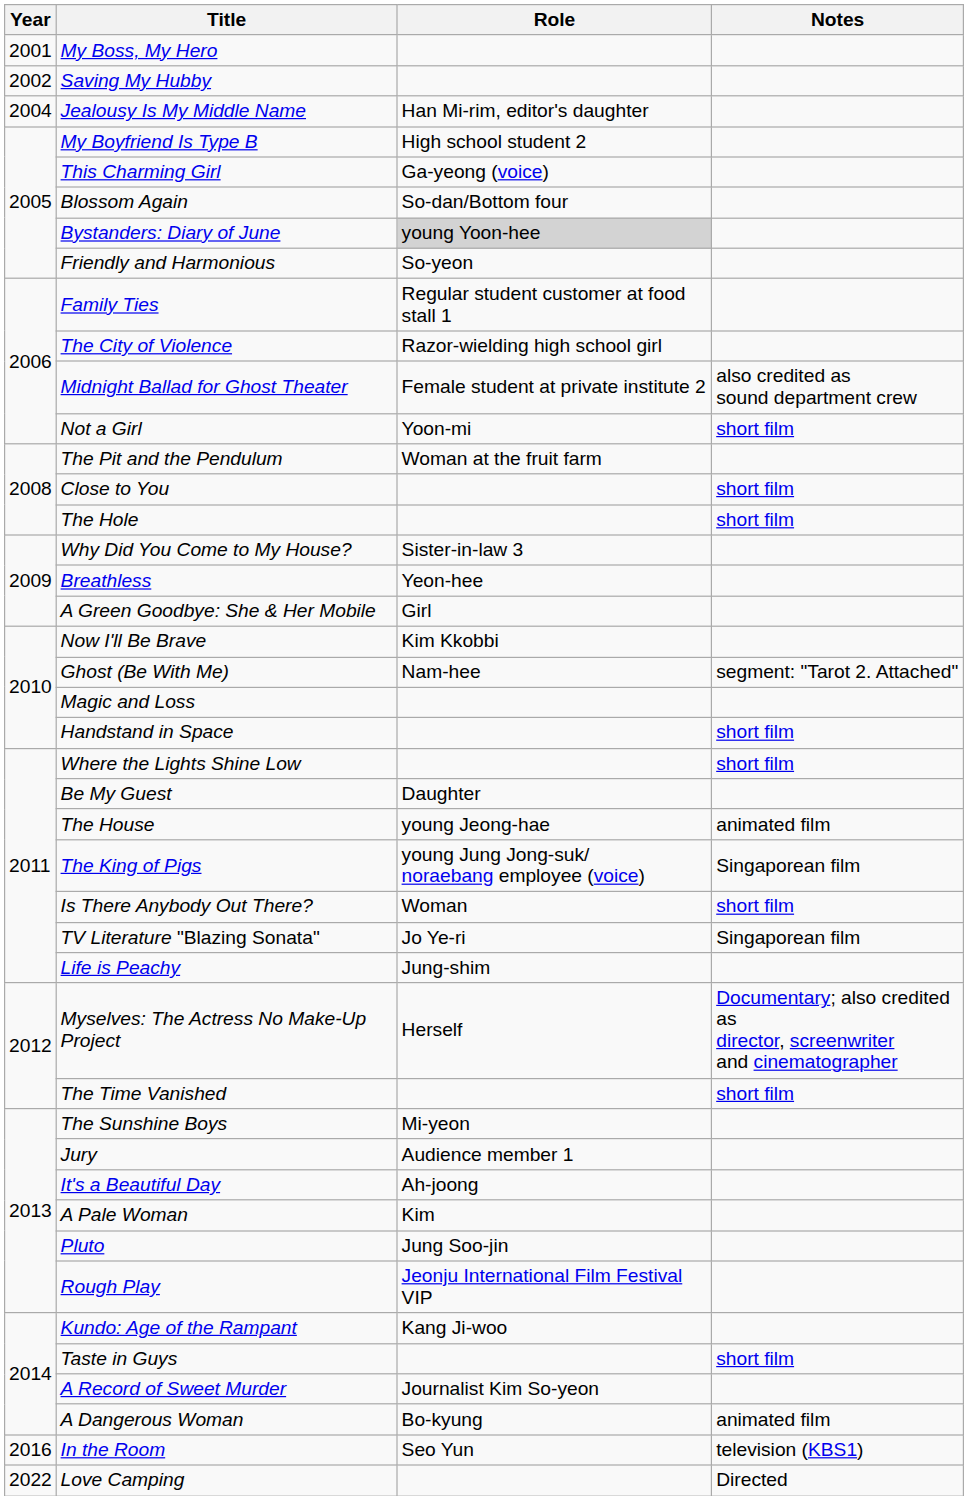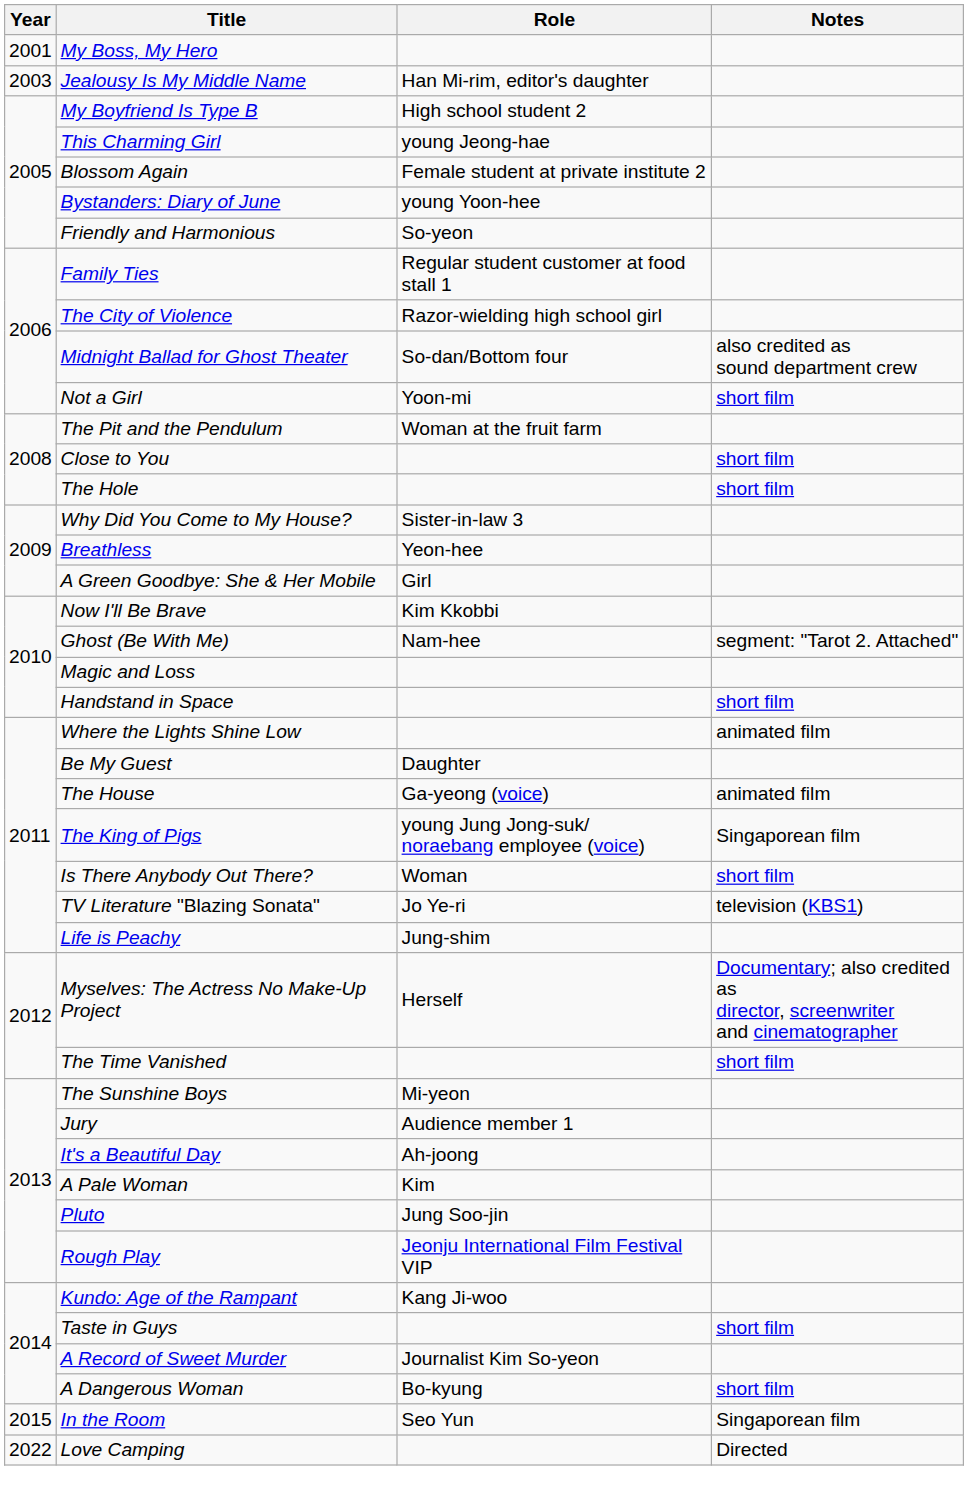- row: 2002 | Saving My Hubby
Jealousy Is My Middle Name | Year: 2004 -> 2003
This Charming Girl | Role: Ga-yeong (voice) -> young Jeong-hae
Blossom Again | Role: So-dan/Bottom four -> Female student at private institute 2
Bystanders: Diary of June | Role: lightgrey background -> no background
Midnight Ballad for Ghost Theater | Role: Female student at private institute 2 -> So-dan/Bottom four
Where the Lights Shine Low | Notes: short film -> animated film
The House | Role: young Jeong-hae -> Ga-yeong (voice)
TV Literature "Blazing Sonata" | Notes: Singaporean film -> television (KBS1)
A Dangerous Woman | Notes: animated film -> short film
In the Room | Year: 2016 -> 2015
In the Room | Notes: television (KBS1) -> Singaporean film
